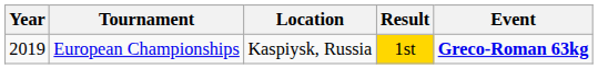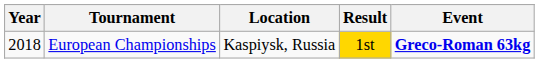European Championships | Year: 2019 -> 2018
